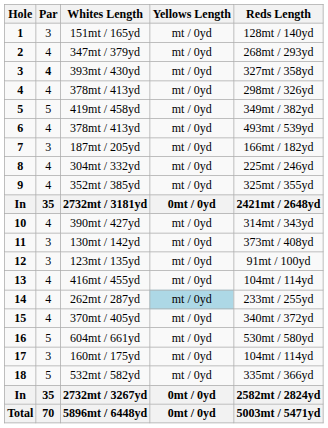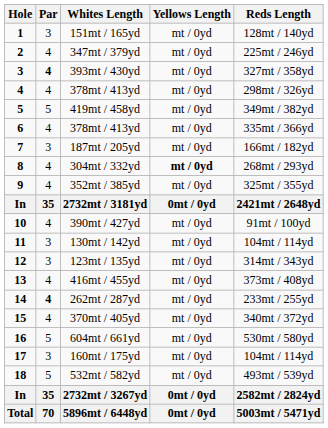347mt / 379yd | Reds Length: 268mt / 293yd -> 225mt / 246yd
6 / 378mt / 413yd | Reds Length: 493mt / 539yd -> 335mt / 366yd
304mt / 332yd | Yellows Length: normal -> bold
304mt / 332yd | Reds Length: 225mt / 246yd -> 268mt / 293yd
390mt / 427yd | Reds Length: 314mt / 343yd -> 91mt / 100yd
130mt / 142yd | Reds Length: 373mt / 408yd -> 104mt / 114yd
123mt / 135yd | Reds Length: 91mt / 100yd -> 314mt / 343yd
416mt / 455yd | Reds Length: 104mt / 114yd -> 373mt / 408yd
262mt / 287yd | Par: normal -> bold
262mt / 287yd | Yellows Length: lightblue background -> no background
532mt / 582yd | Reds Length: 335mt / 366yd -> 493mt / 539yd
